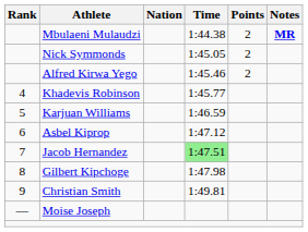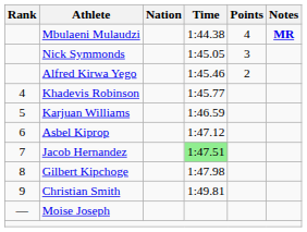Mbulaeni Mulaudzi | Points: 2 -> 4
Nick Symmonds | Points: 2 -> 3
